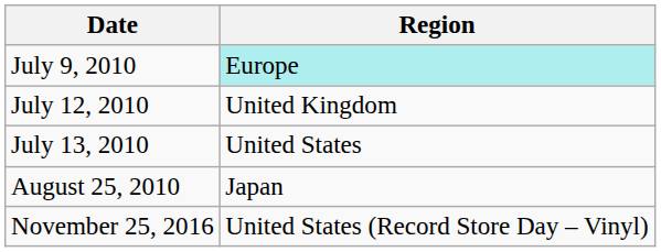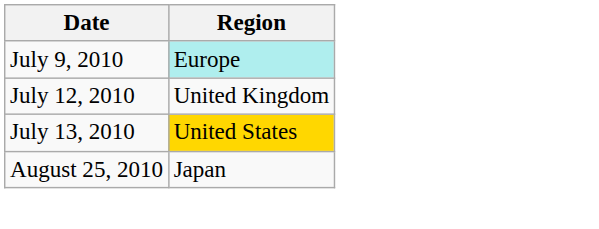July 13, 2010 | Region: no background -> gold background
- row: November 25, 2016 | United States (Record Store Day – Vinyl)
